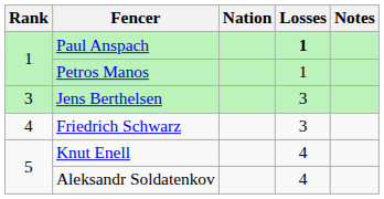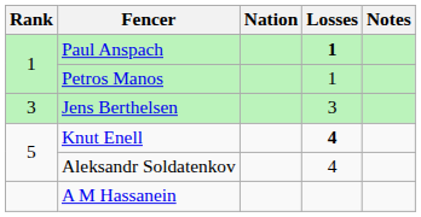- row: 4 | Friedrich Schwarz | 3
Knut Enell | Losses: normal -> bold
+ row: A M Hassanein
